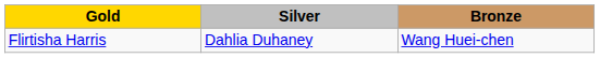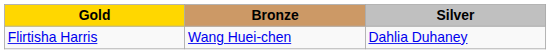columns swapped: Silver <-> Bronze
